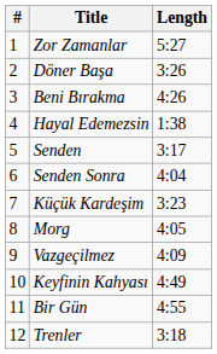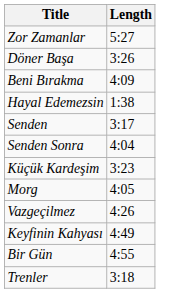- column: # | 1 | 2 | 3 | 4 | 5 | 6 | 7 | 8 | 9 | 10 | 11 | 12
Beni Bırakma | Length: 4:26 -> 4:09
Vazgeçilmez | Length: 4:09 -> 4:26
